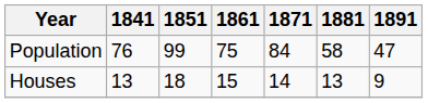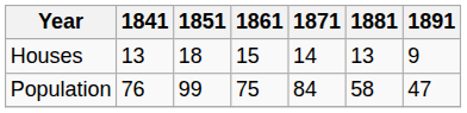rows swapped: Population <-> Houses
